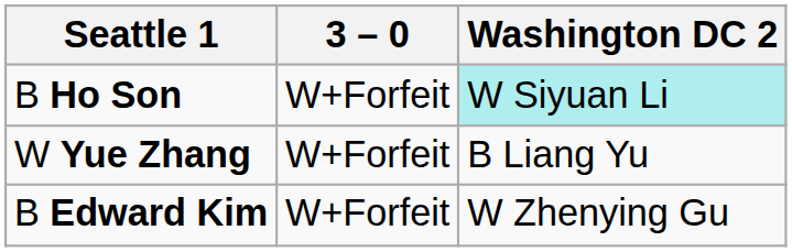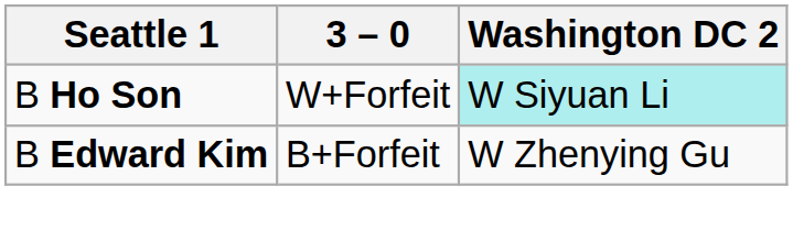- row: W Yue Zhang | W+Forfeit | B Liang Yu
B Edward Kim | 3 – 0: W+Forfeit -> B+Forfeit
